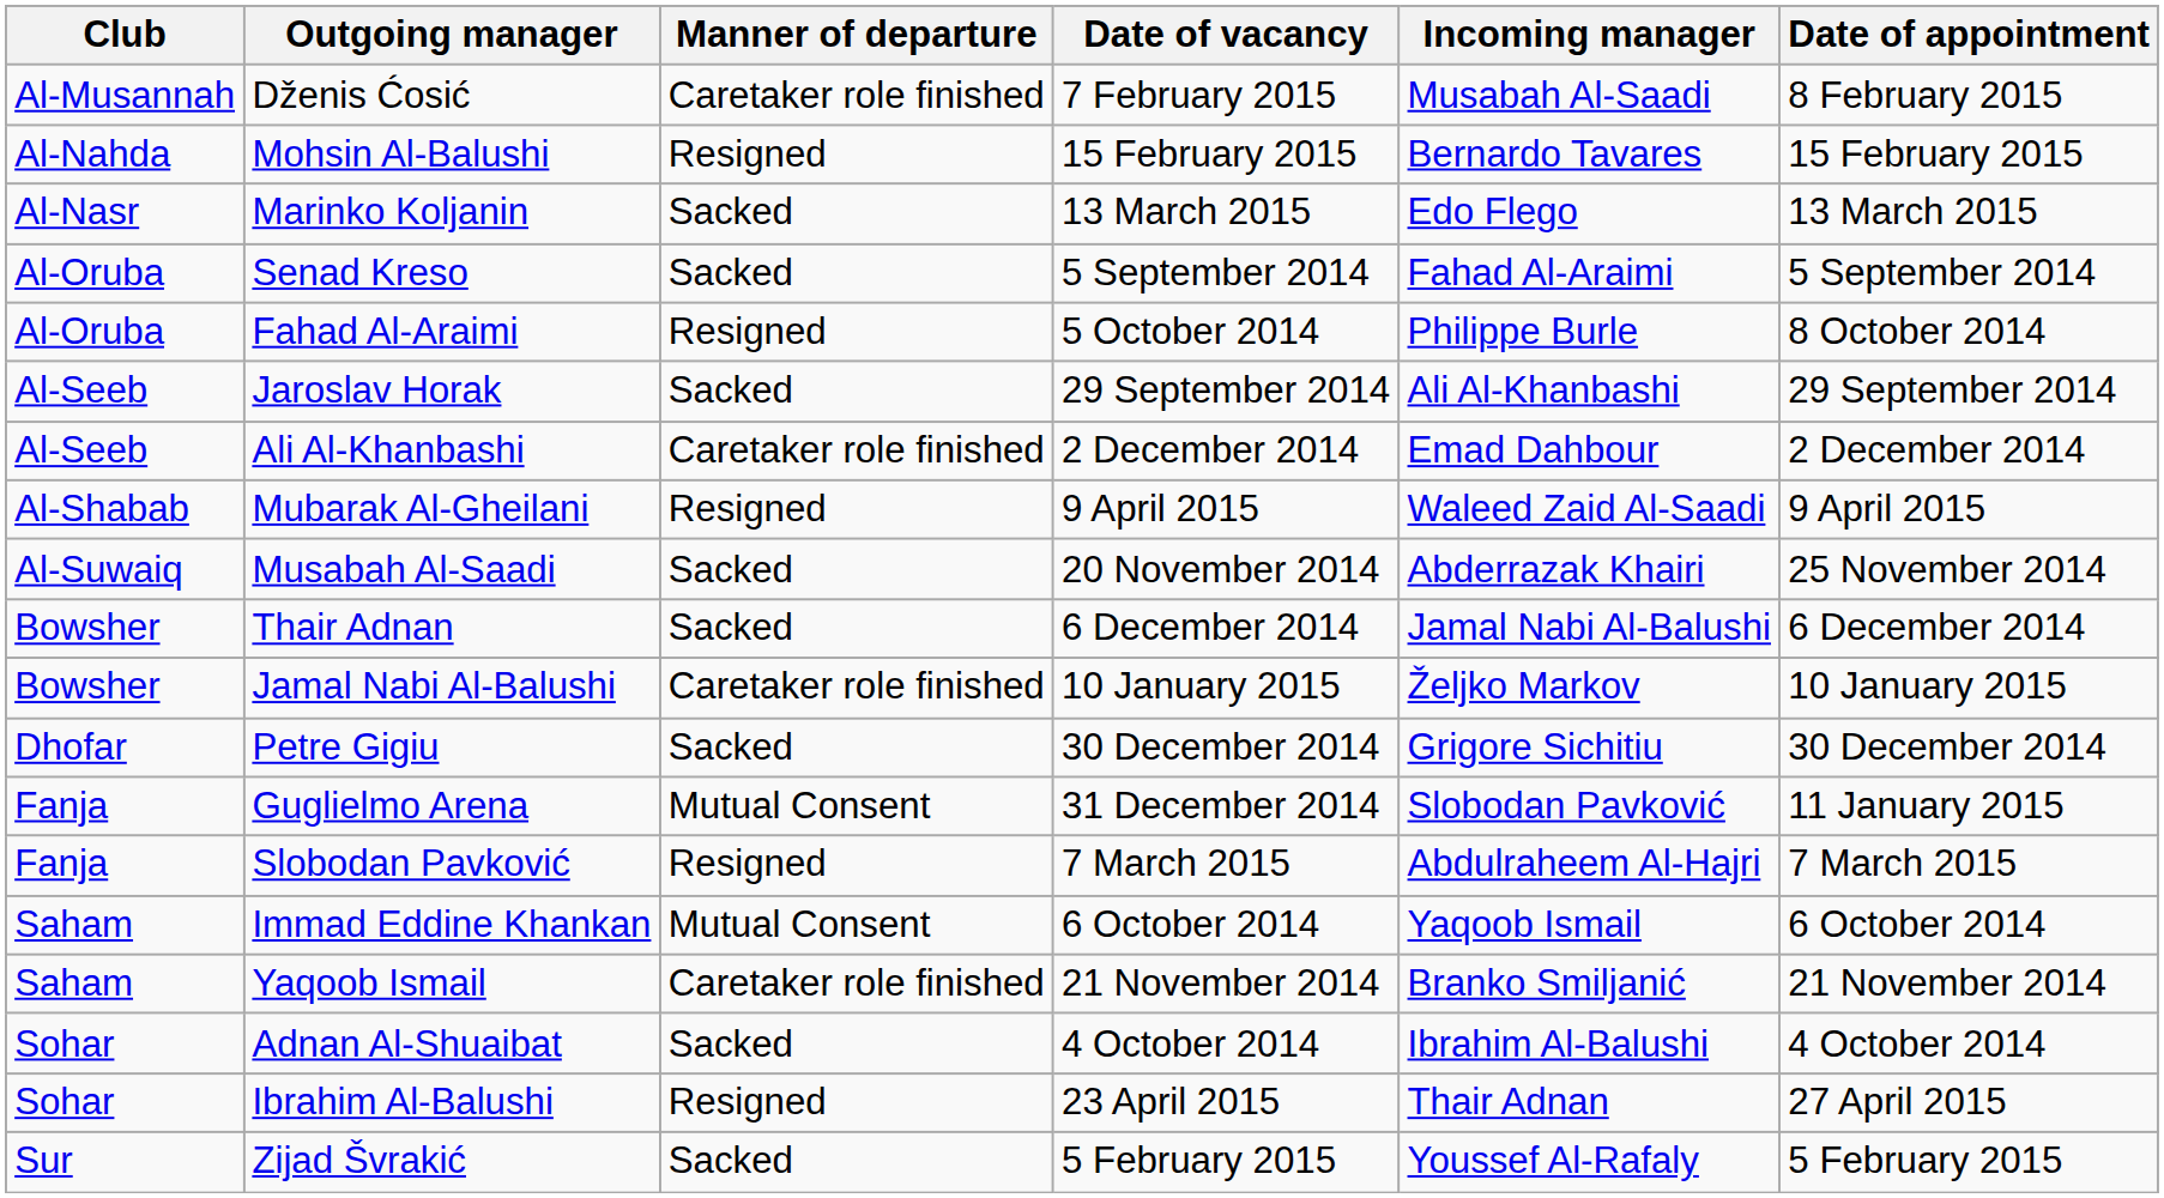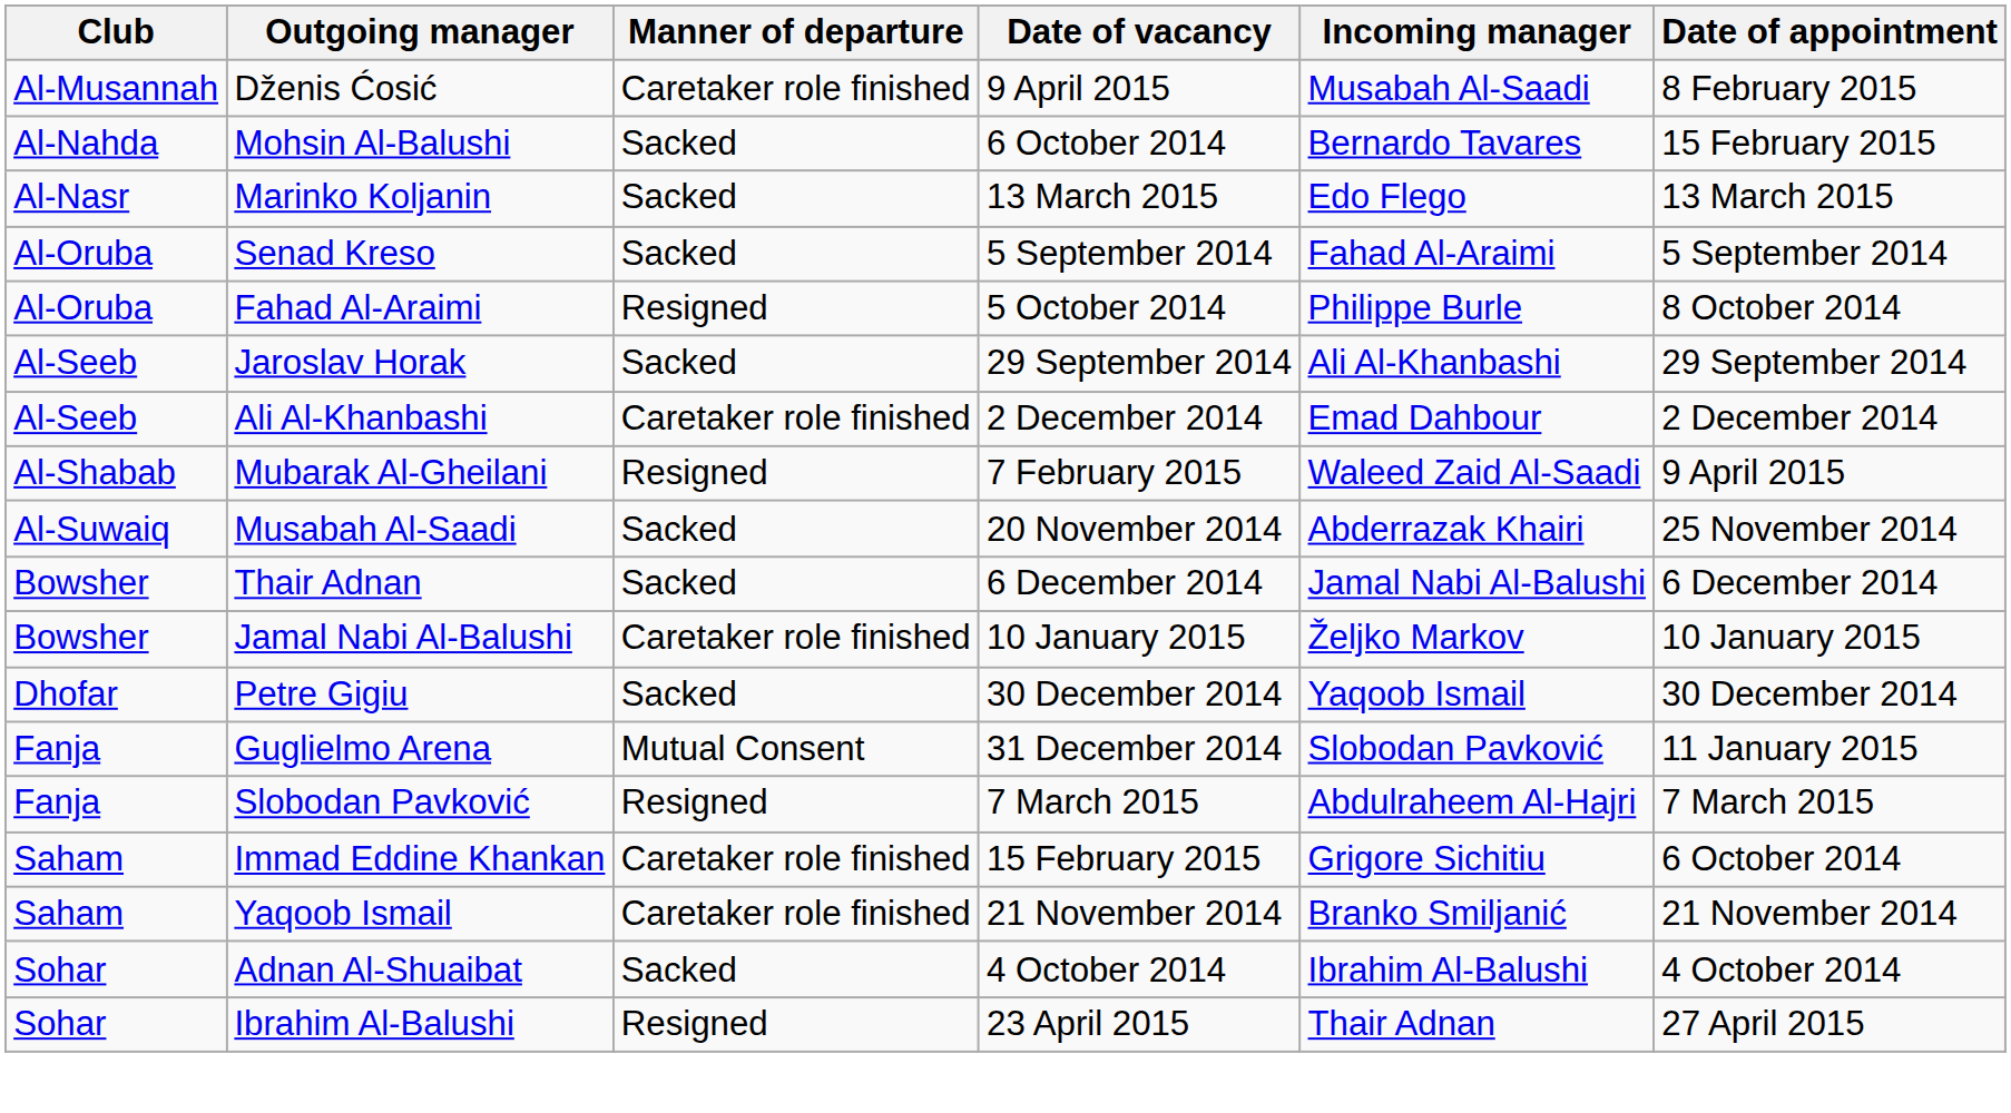Dženis Ćosić | Date of vacancy: 7 February 2015 -> 9 April 2015
Mohsin Al-Balushi | Manner of departure: Resigned -> Sacked
Mohsin Al-Balushi | Date of vacancy: 15 February 2015 -> 6 October 2014
Mubarak Al-Gheilani | Date of vacancy: 9 April 2015 -> 7 February 2015
Petre Gigiu | Incoming manager: Grigore Sichitiu -> Yaqoob Ismail
Immad Eddine Khankan | Manner of departure: Mutual Consent -> Caretaker role finished
Immad Eddine Khankan | Date of vacancy: 6 October 2014 -> 15 February 2015
Immad Eddine Khankan | Incoming manager: Yaqoob Ismail -> Grigore Sichitiu
- row: Sur | Zijad Švrakić | Sacked | 5 February 2015 | Youssef Al-Rafaly | 5 February 2015
